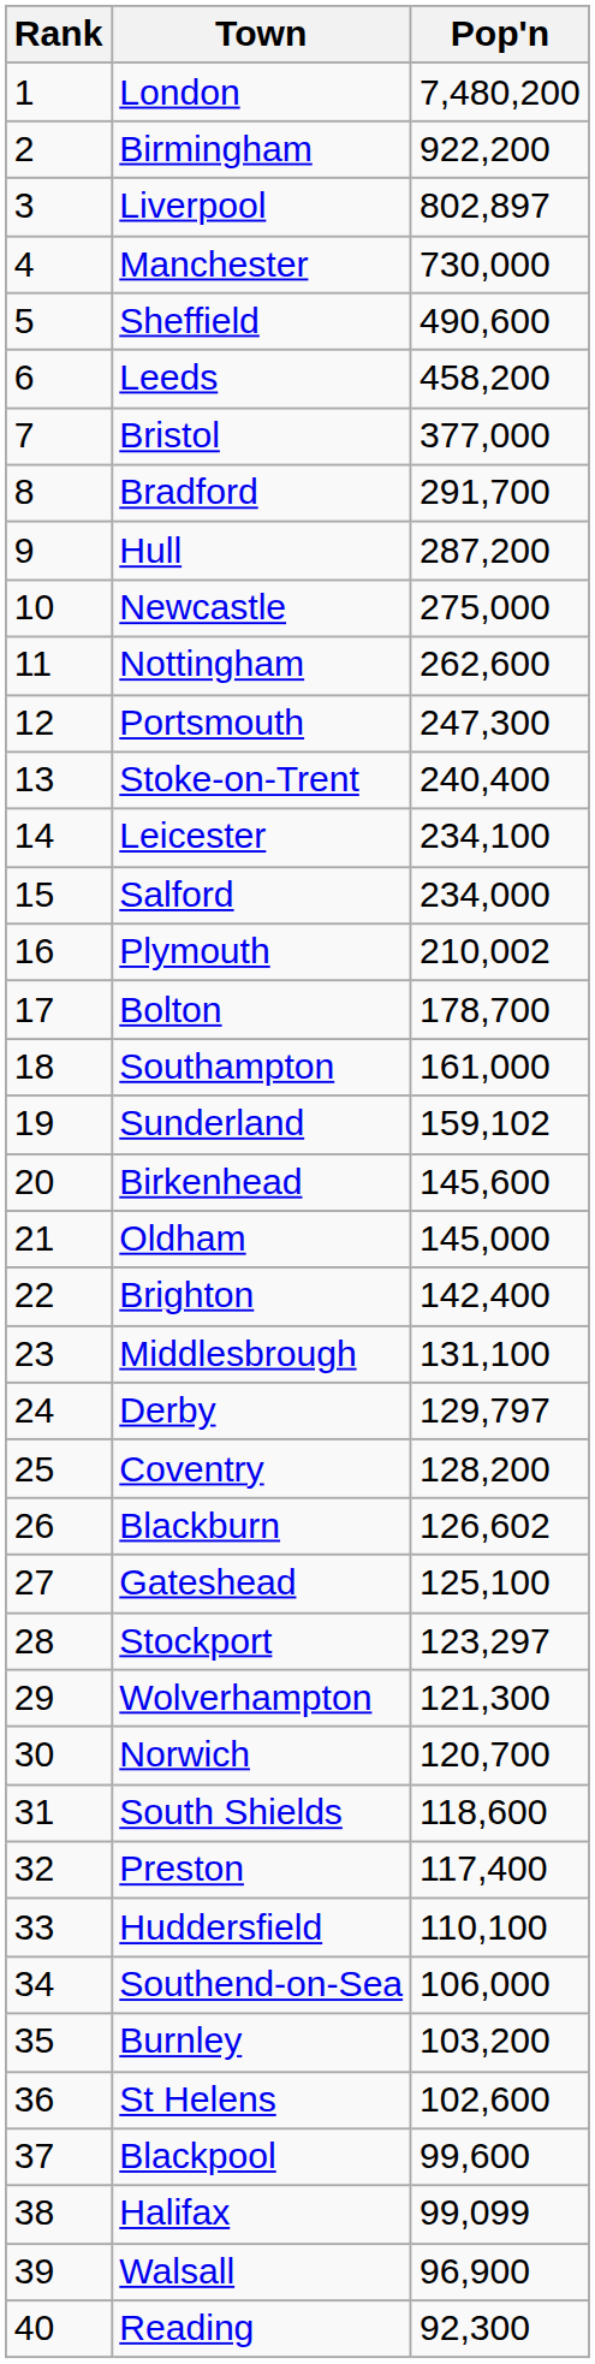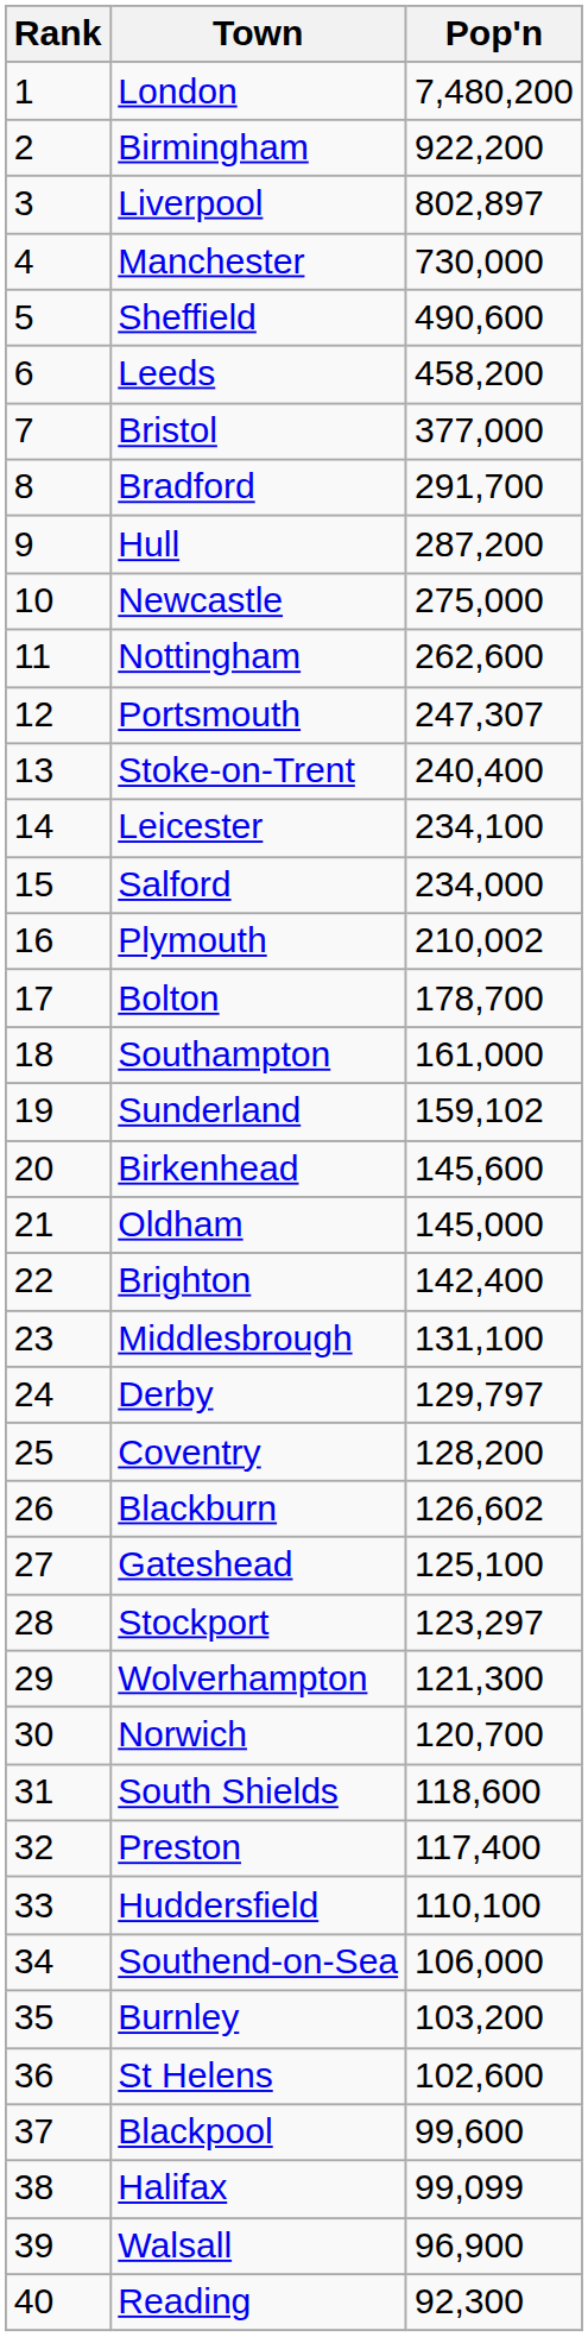Portsmouth | Pop'n: 247,300 -> 247,307
